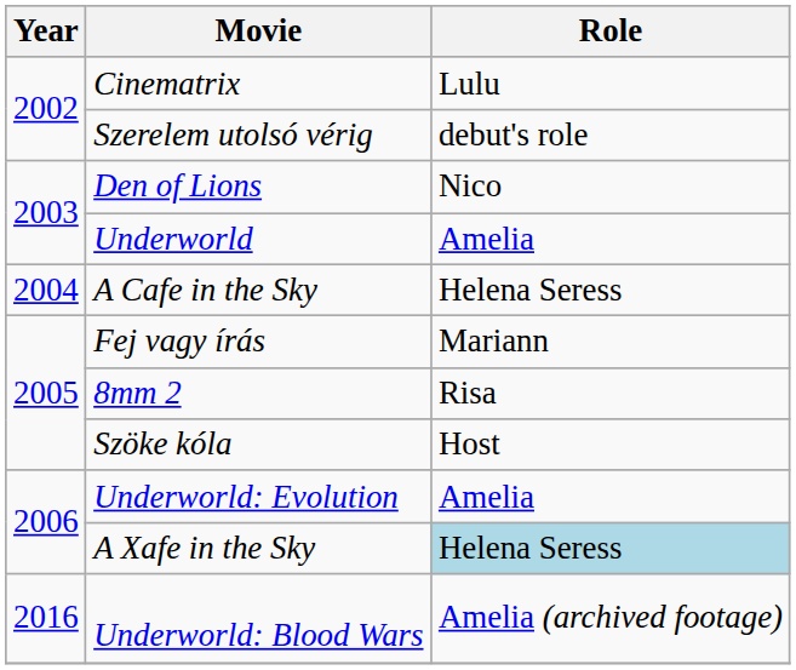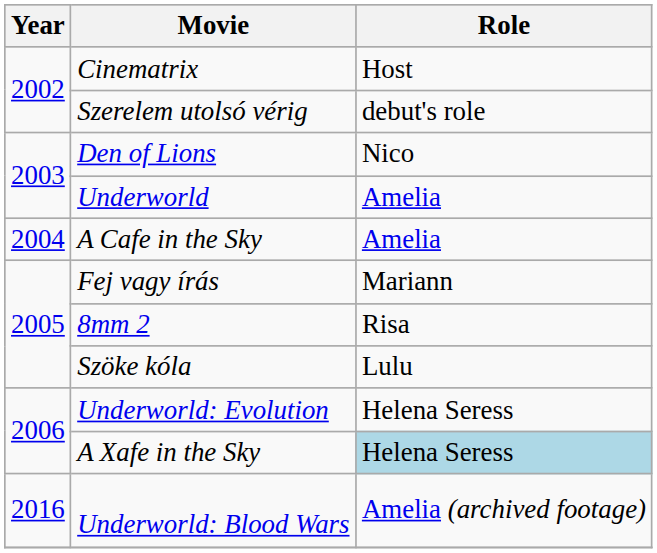Cinematrix | Role: Lulu -> Host
A Cafe in the Sky | Role: Helena Seress -> Amelia
Szöke kóla | Role: Host -> Lulu
Underworld: Evolution | Role: Amelia -> Helena Seress
